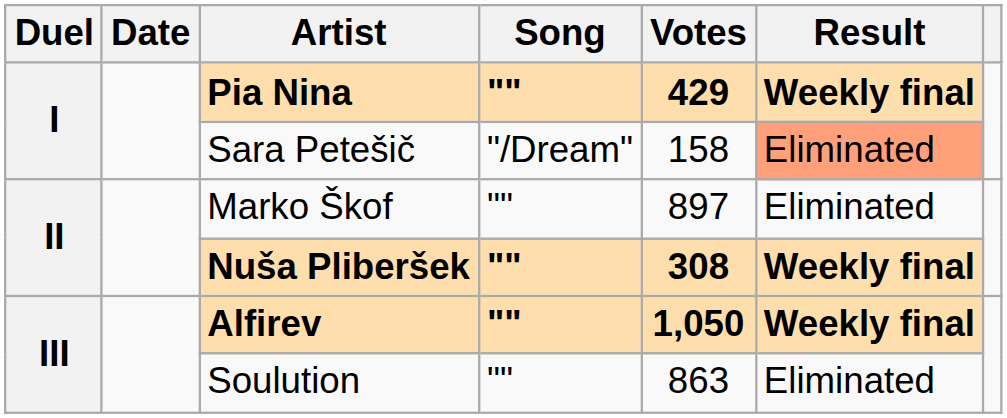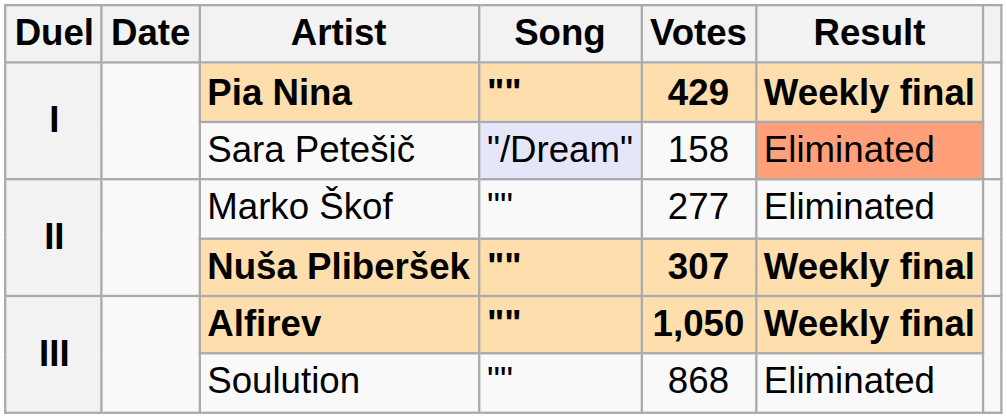Sara Petešič | Song: no background -> lavender background
Marko Škof | Votes: 897 -> 277
Nuša Pliberšek | Votes: 308 -> 307
Soulution | Votes: 863 -> 868
